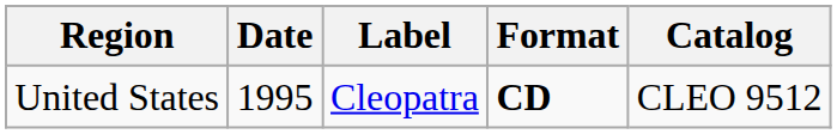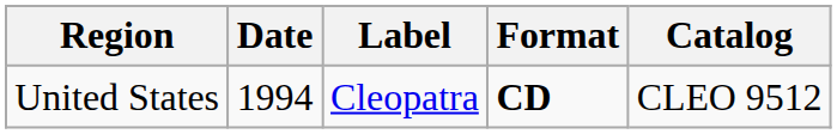United States | Date: 1995 -> 1994
